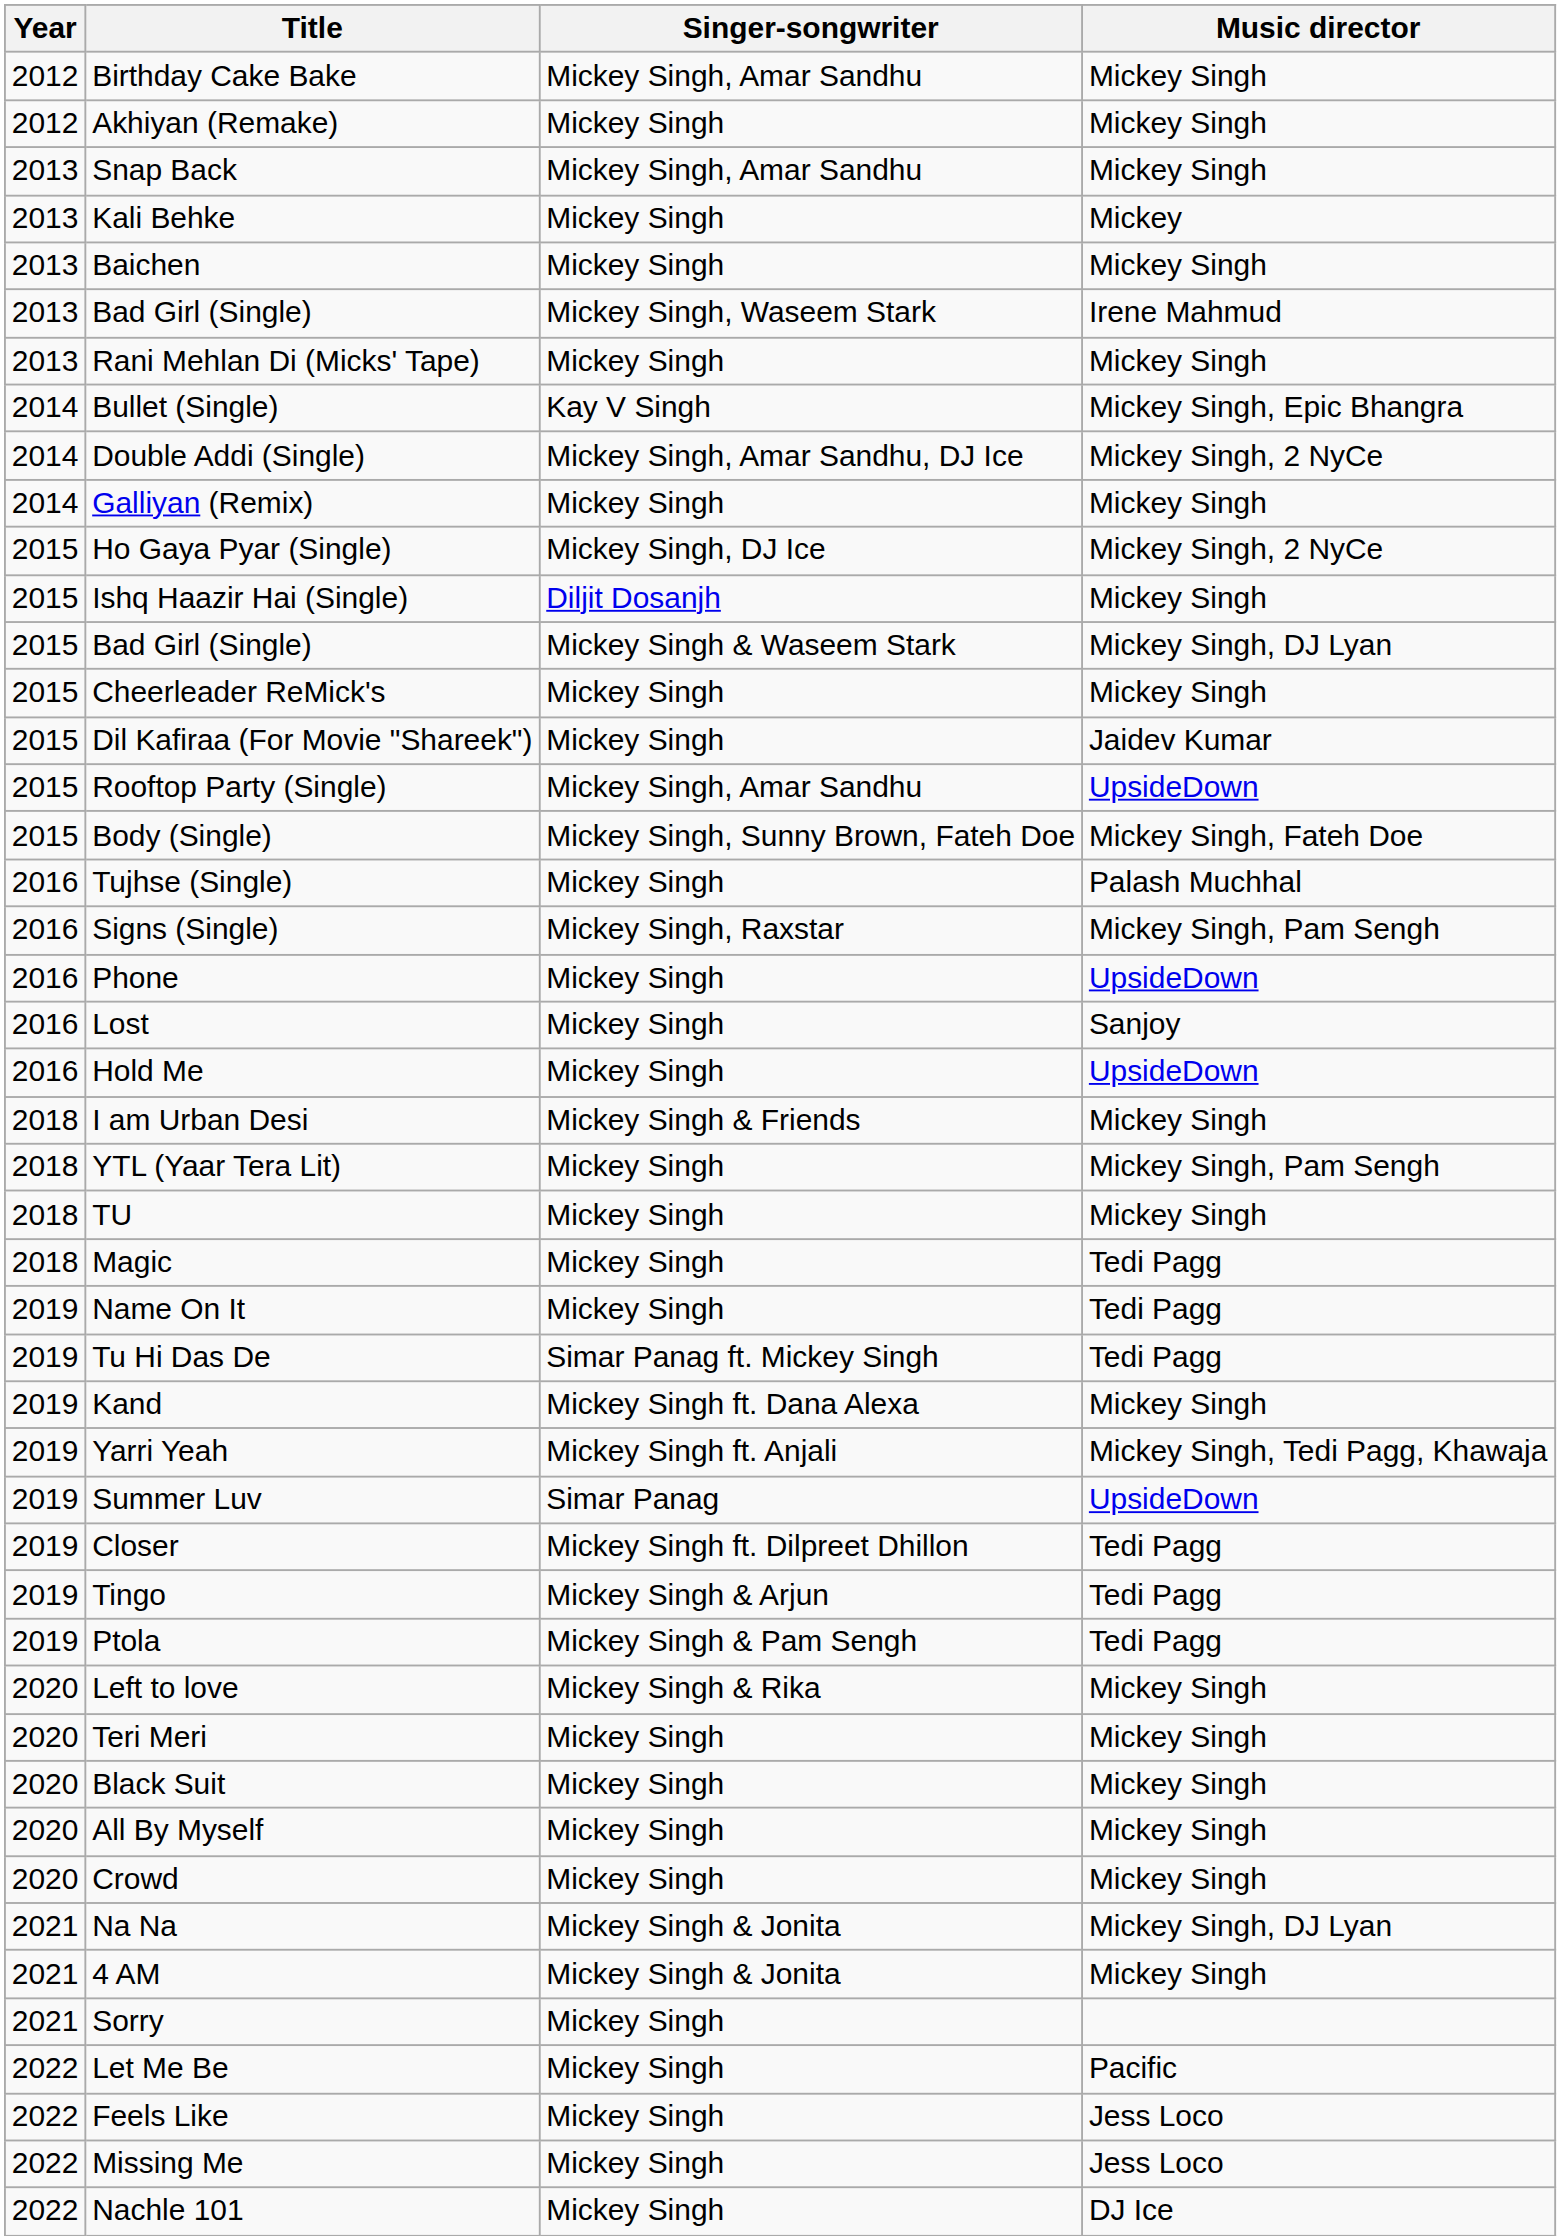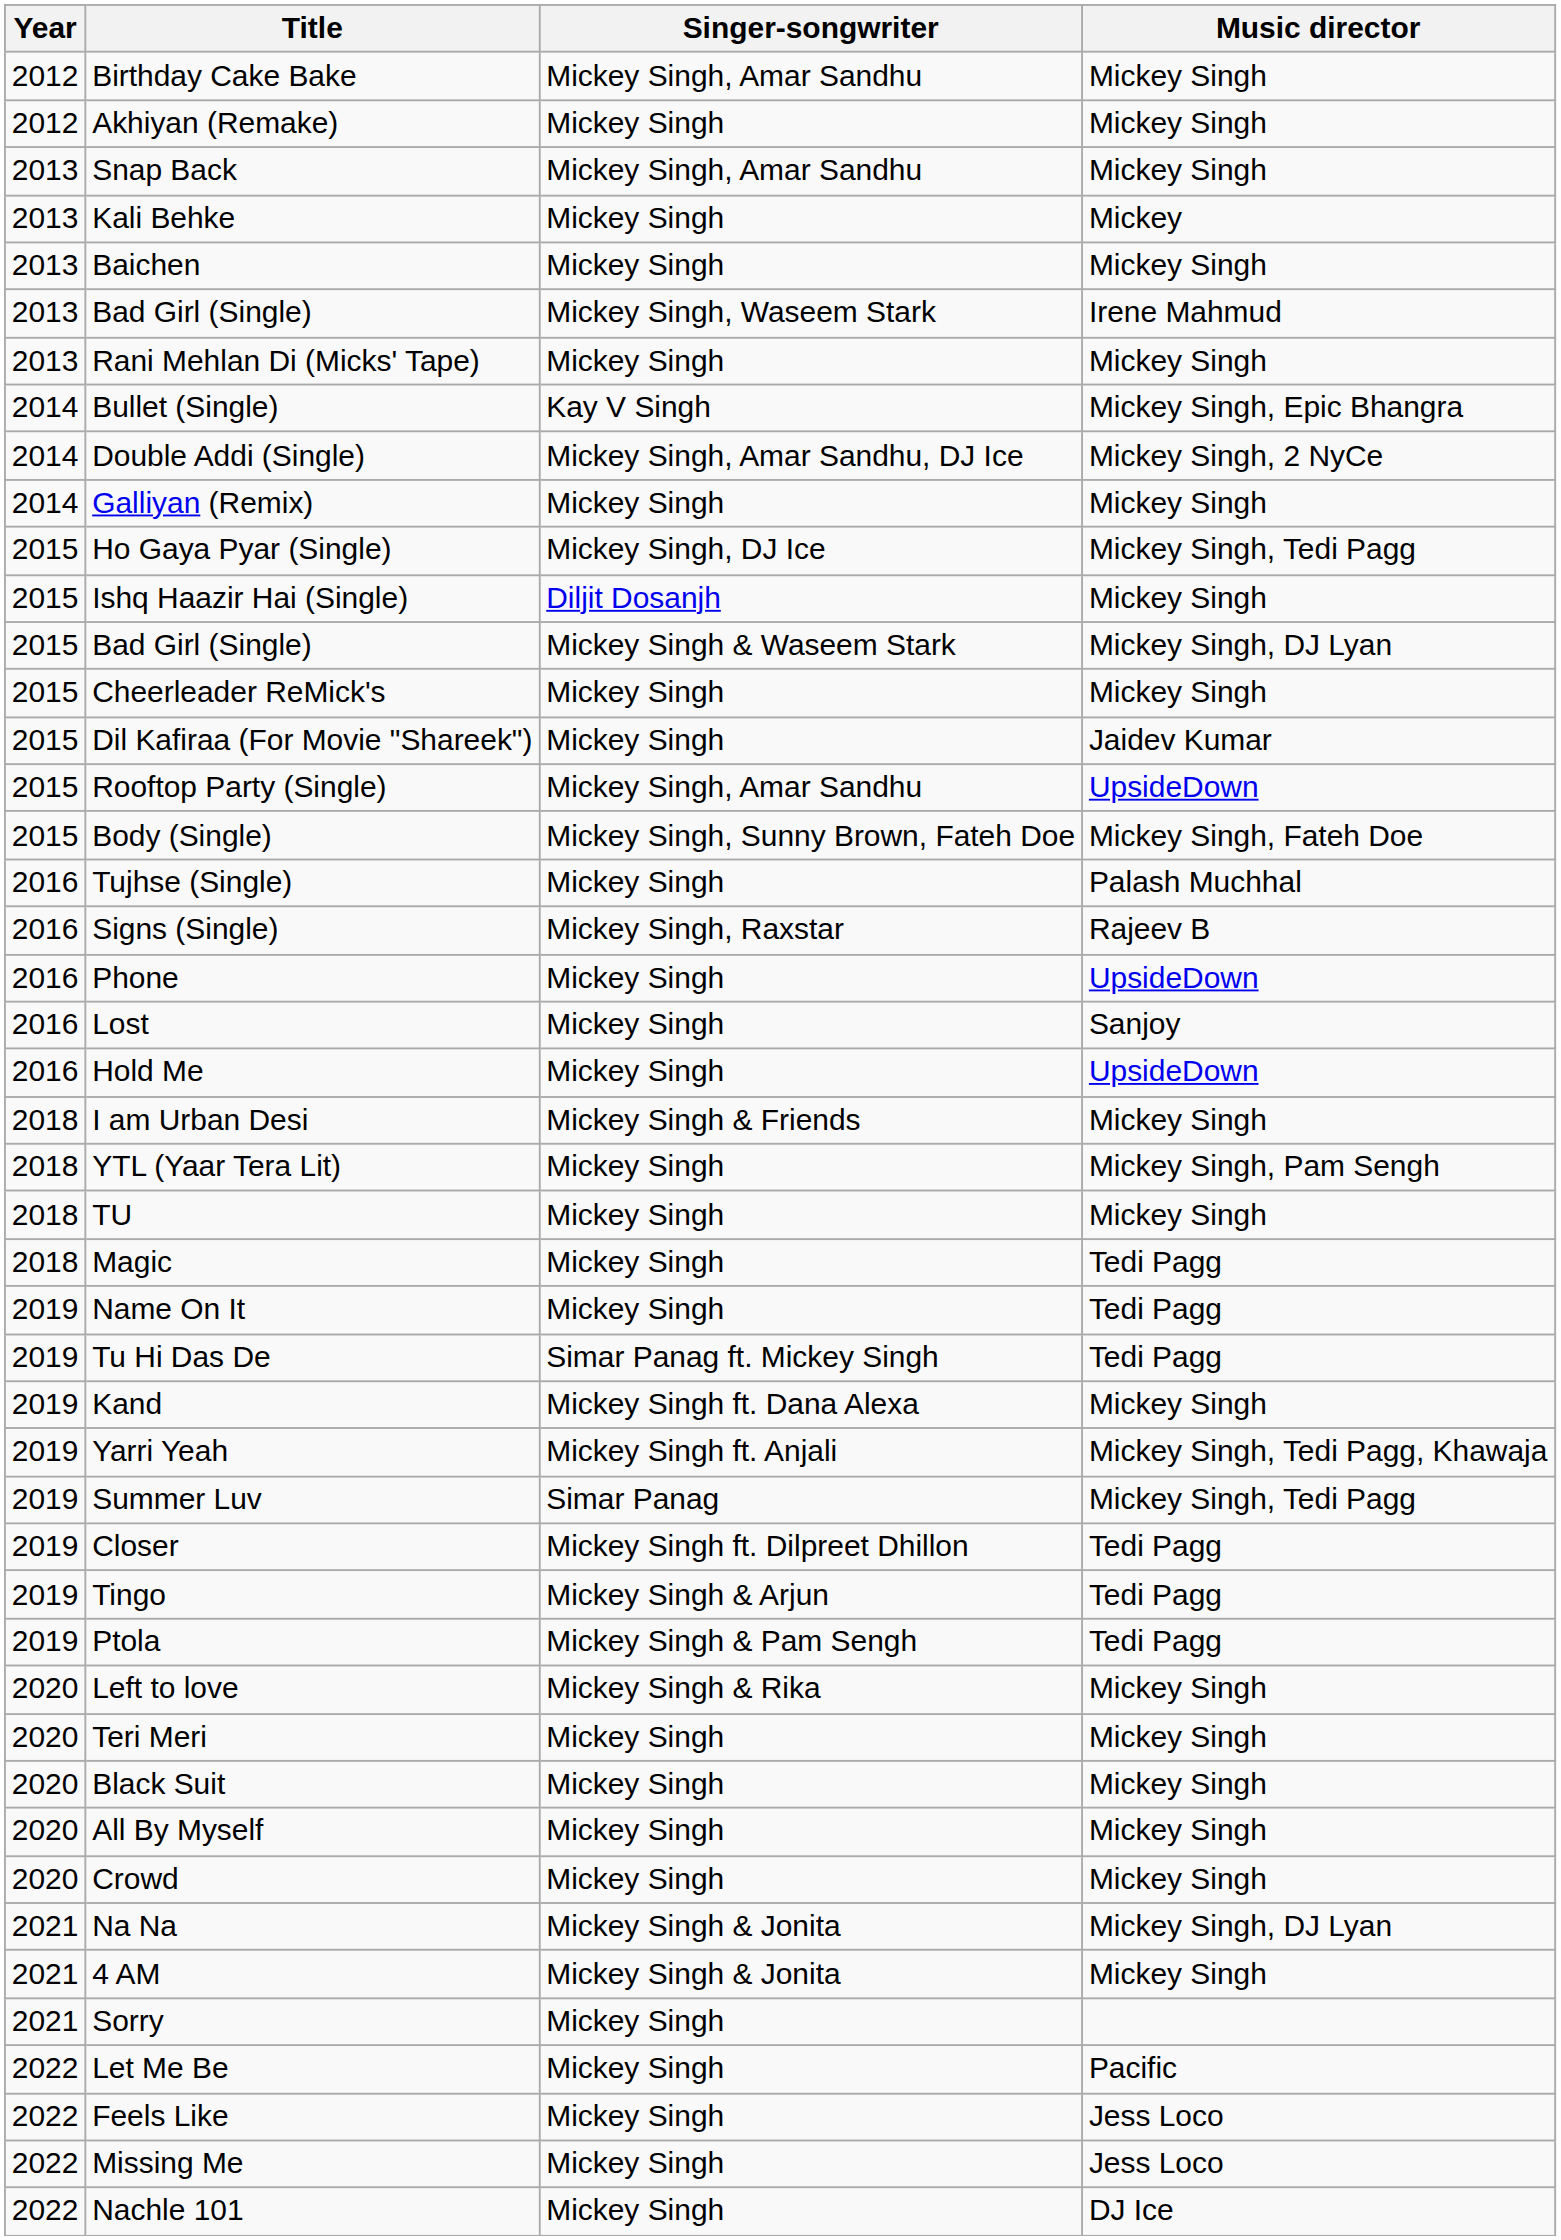Ho Gaya Pyar (Single) | Music director: Mickey Singh, 2 NyCe -> Mickey Singh, Tedi Pagg
Signs (Single) | Music director: Mickey Singh, Pam Sengh -> Rajeev B
Summer Luv | Music director: UpsideDown -> Mickey Singh, Tedi Pagg
